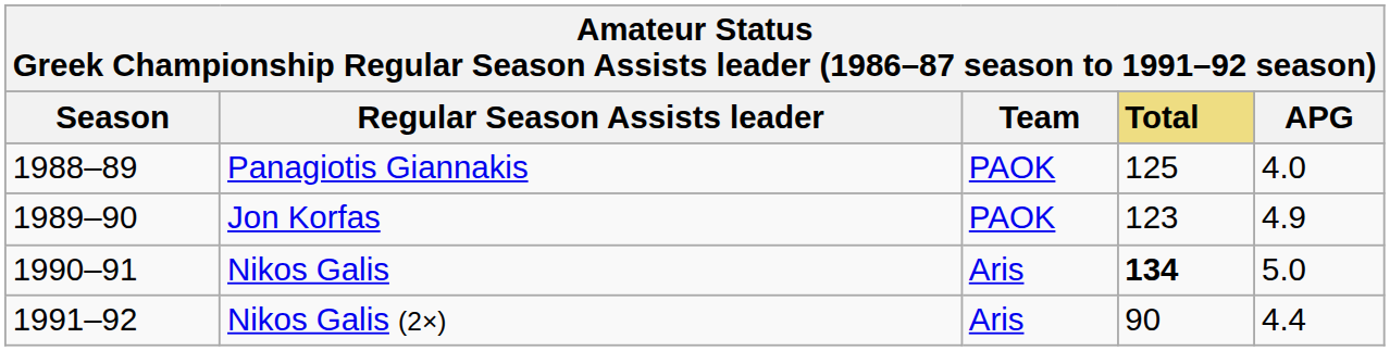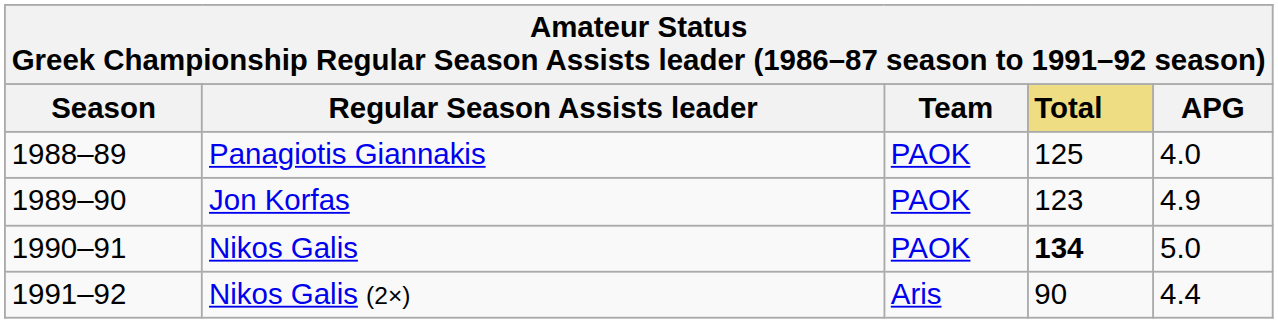Nikos Galis | Team: Aris -> PAOK
